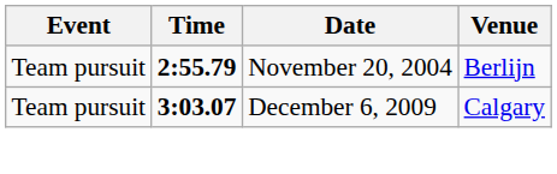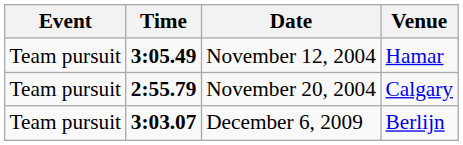+ row: Team pursuit | 3:05.49 | November 12, 2004 | Hamar
November 20, 2004 | Venue: Berlijn -> Calgary
December 6, 2009 | Venue: Calgary -> Berlijn
